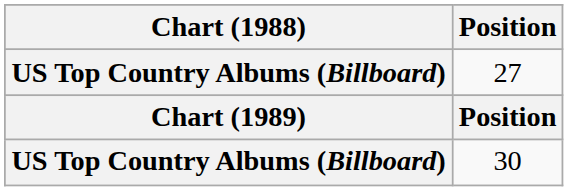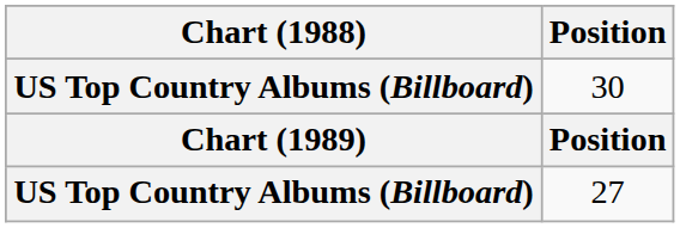rows swapped: 27 <-> 30
